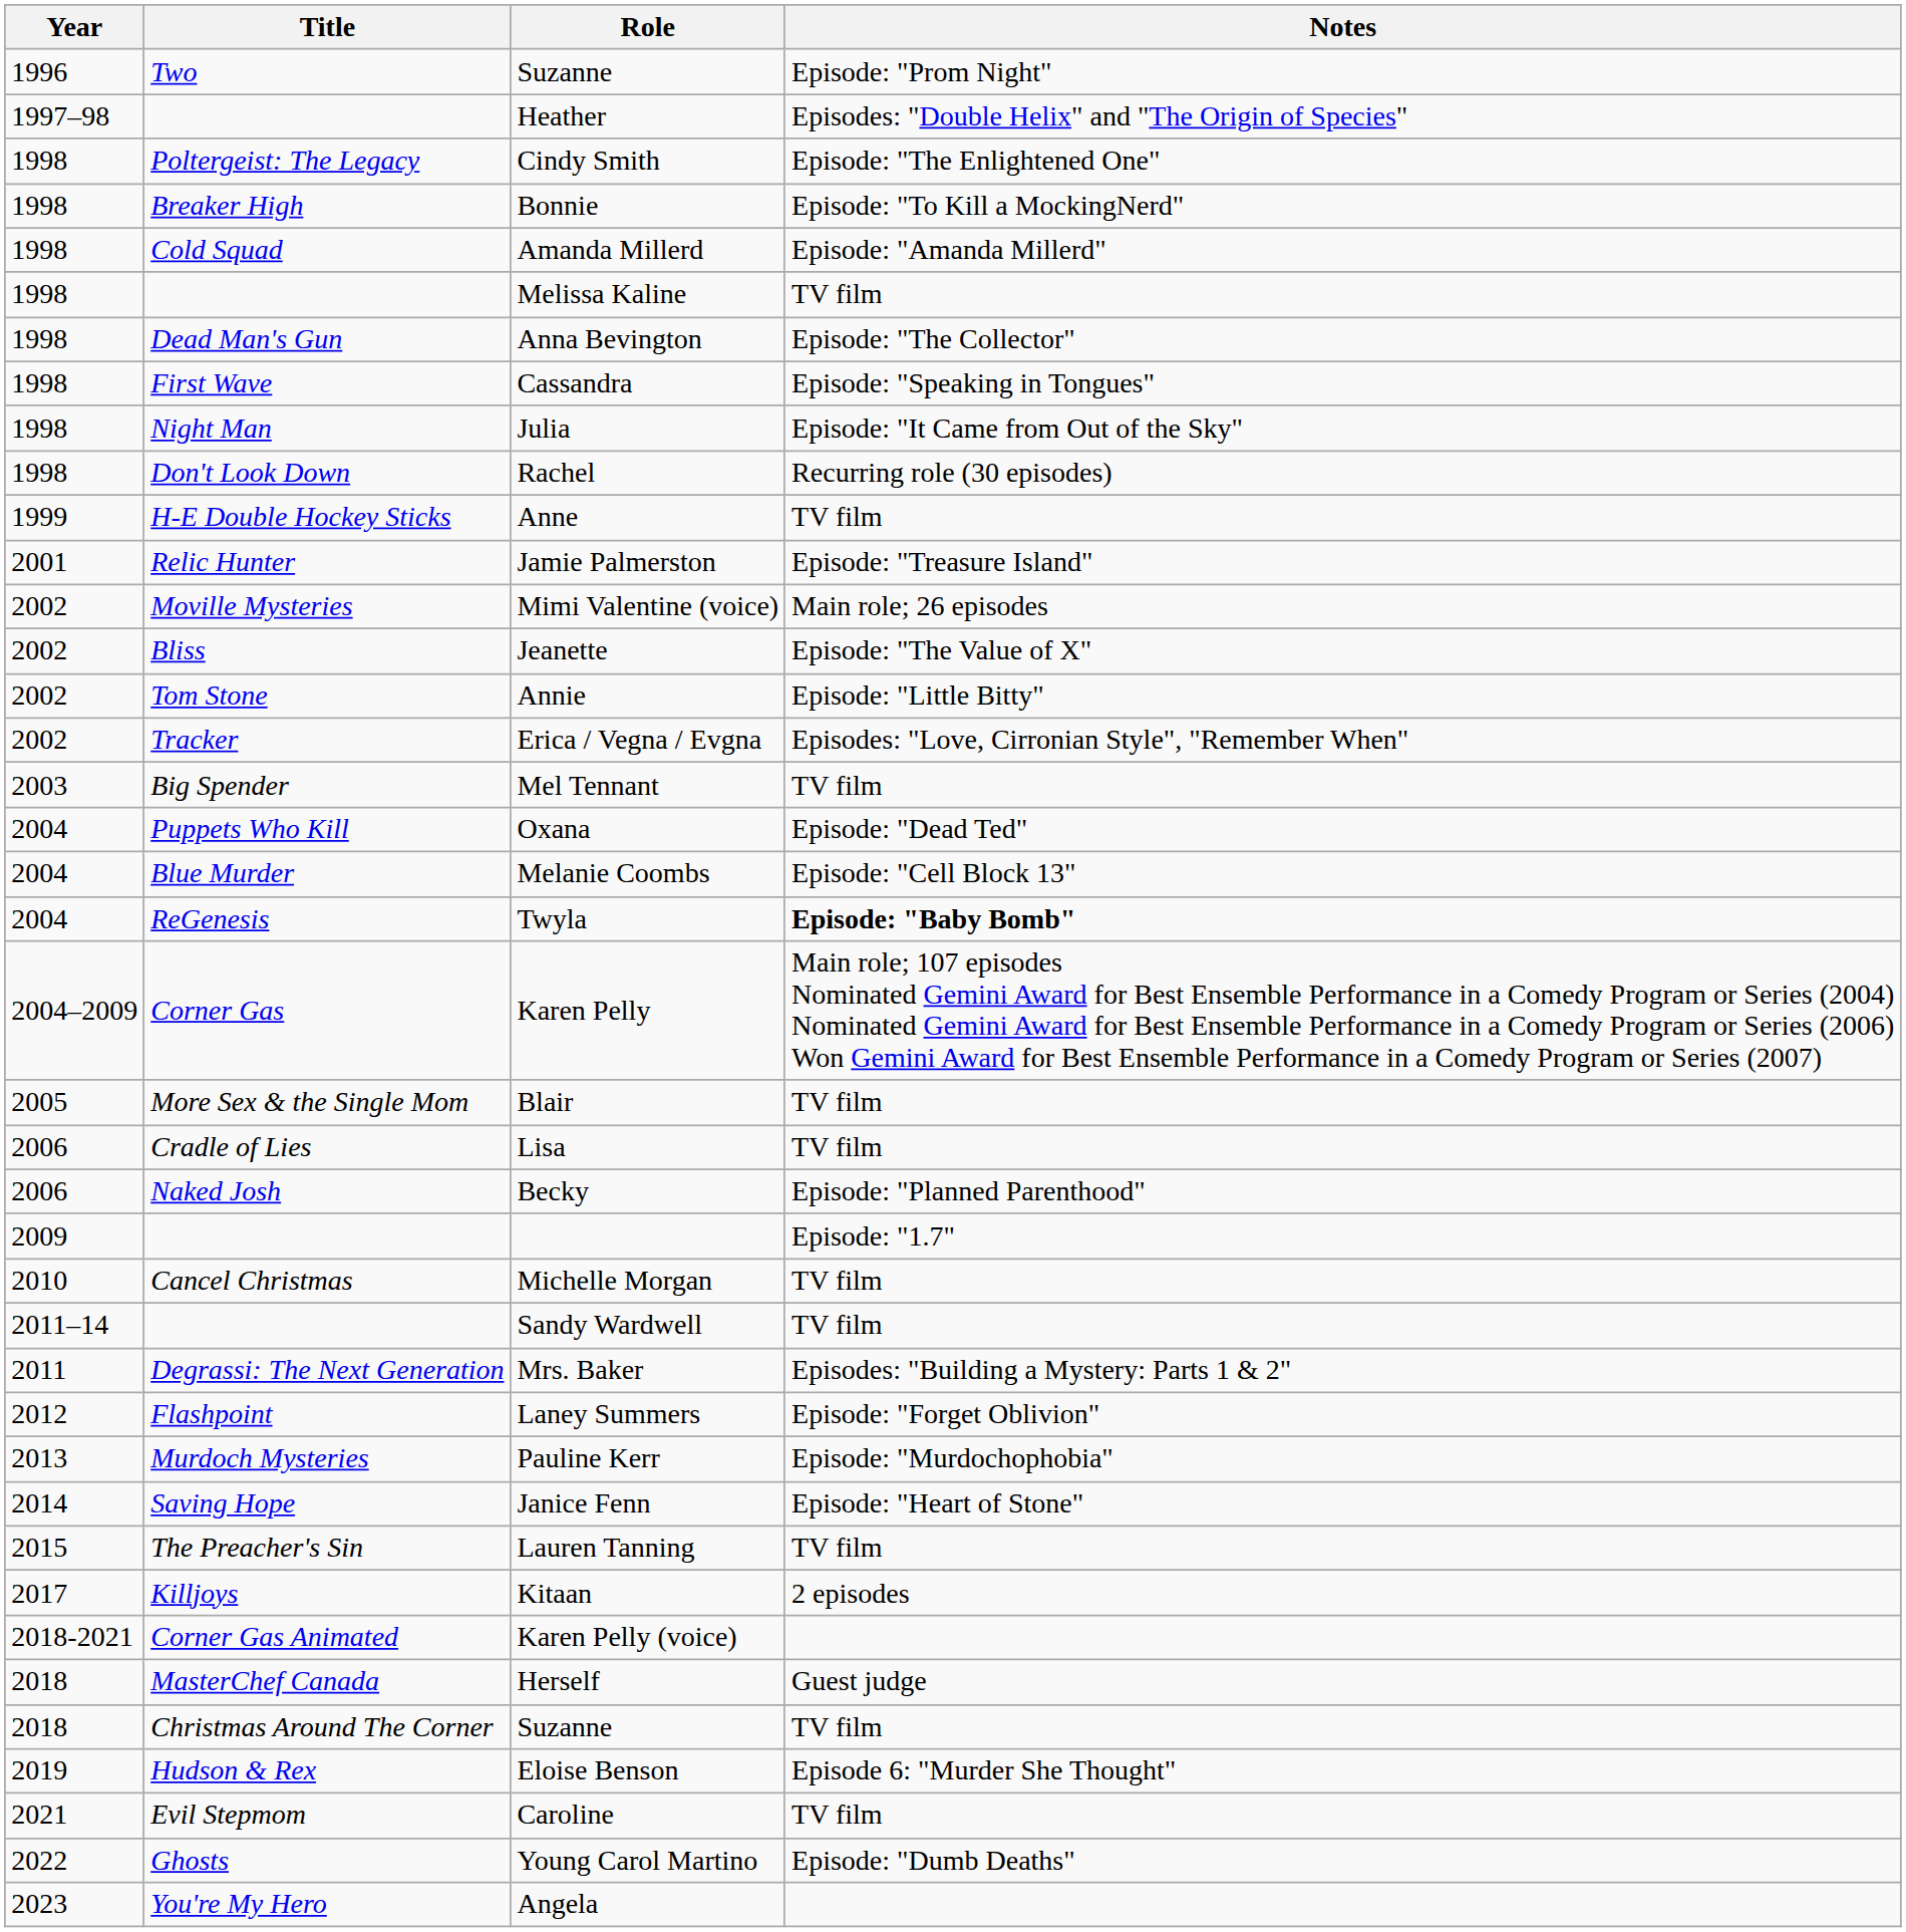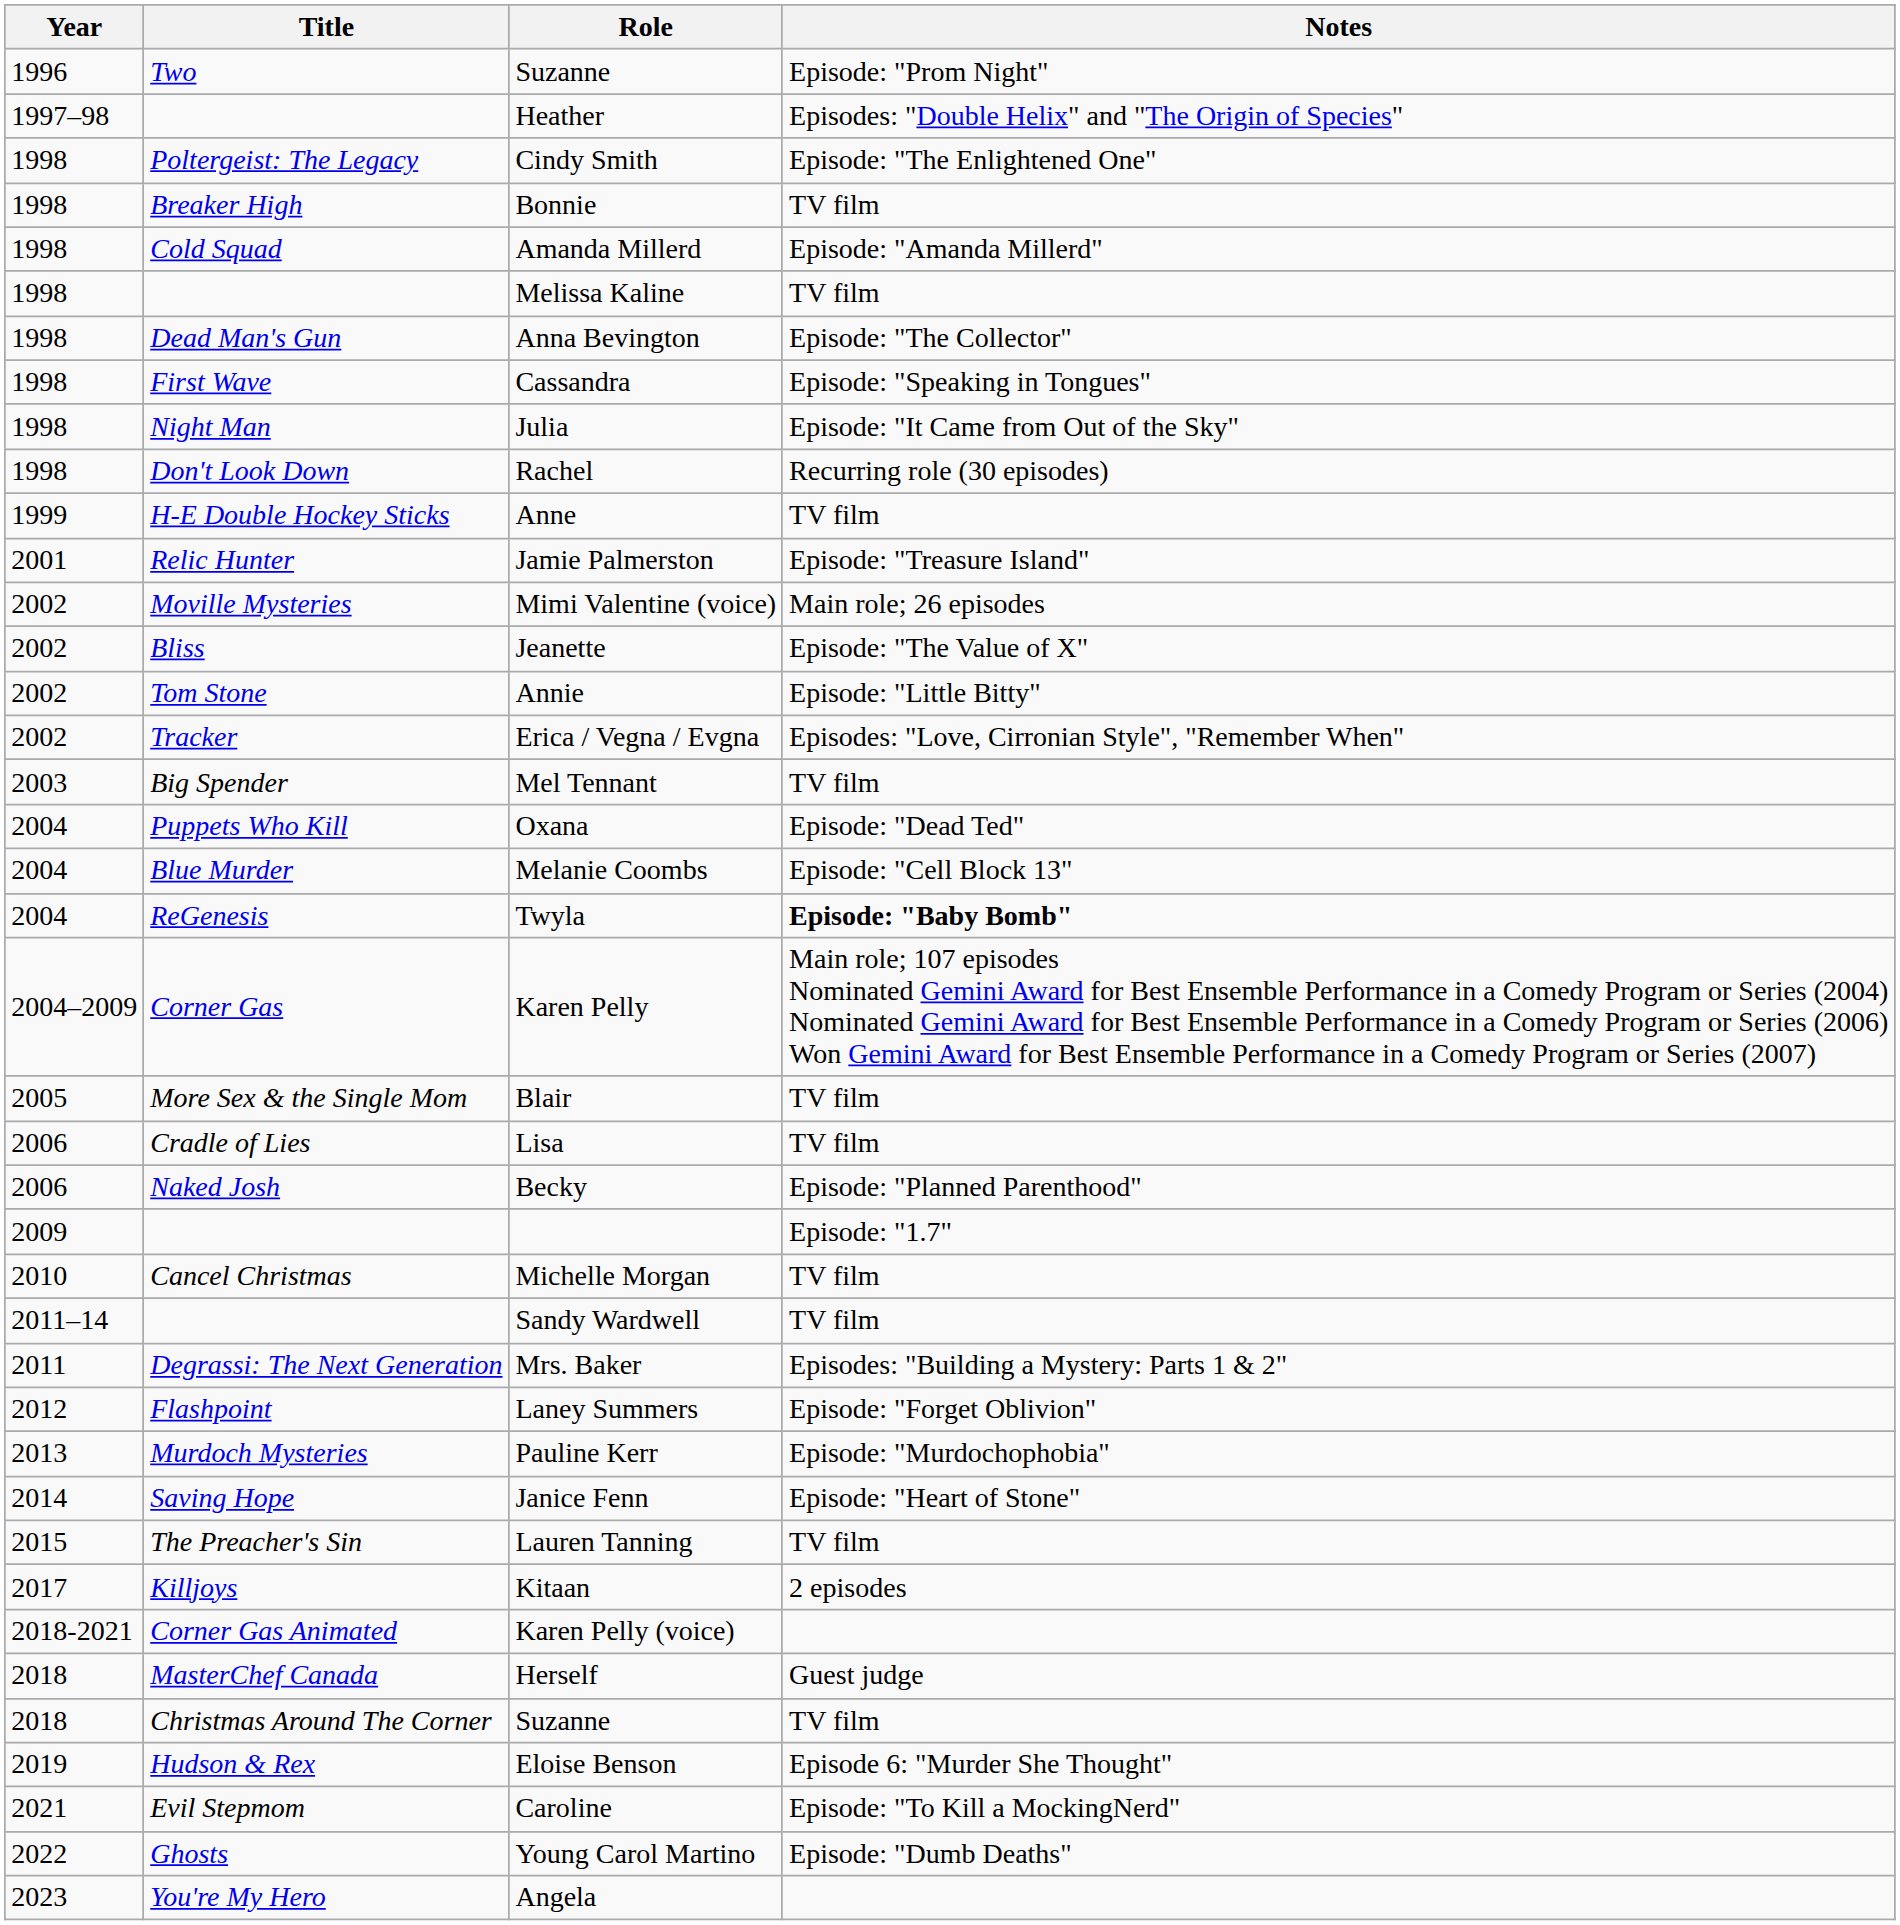Bonnie | Notes: Episode: "To Kill a MockingNerd" -> TV film
Caroline | Notes: TV film -> Episode: "To Kill a MockingNerd"
